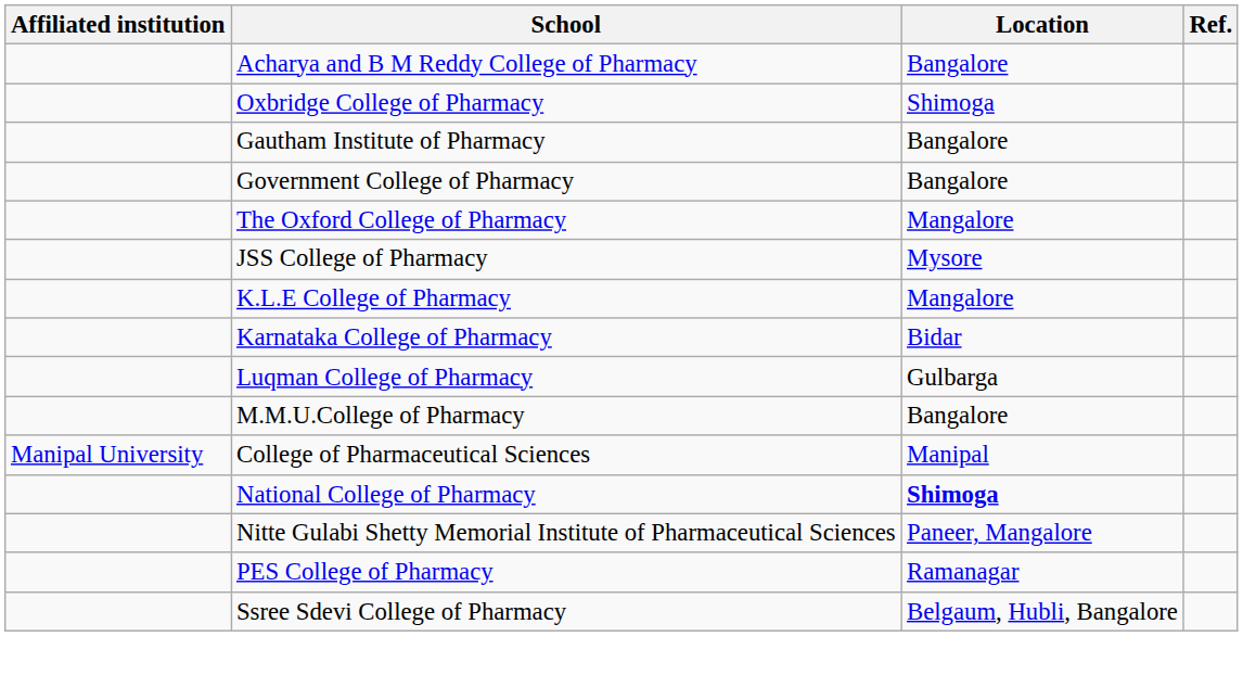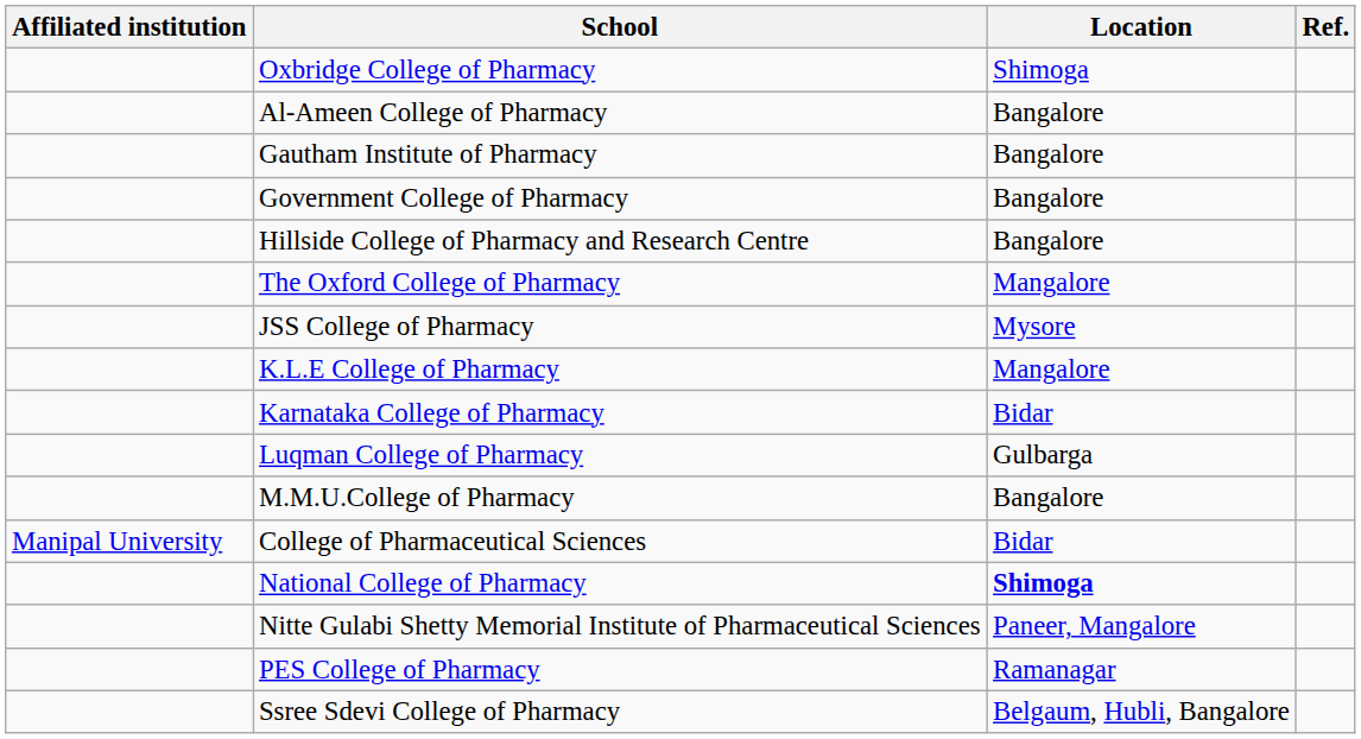- row: Acharya and B M Reddy College of Pharmacy | Bangalore
+ row: Al-Ameen College of Pharmacy | Bangalore
+ row: Hillside College of Pharmacy and Research Centre | Bangalore
College of Pharmaceutical Sciences | Location: Manipal -> Bidar
